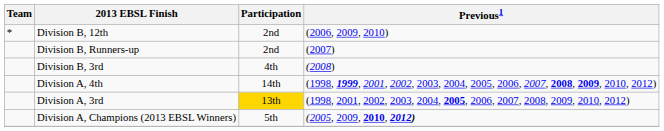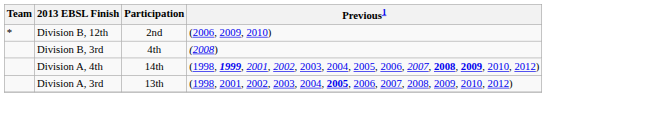- row: Division B, Runners-up | 2nd | (2007)
Division A, 3rd | Participation: gold background -> no background
- row: Division A, Champions (2013 EBSL Winners) | 5th | (2005, 2009, 2010, 2012)
